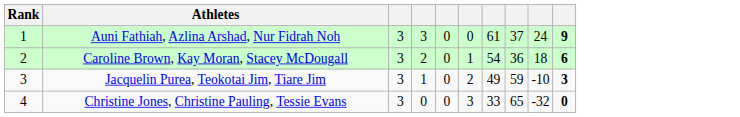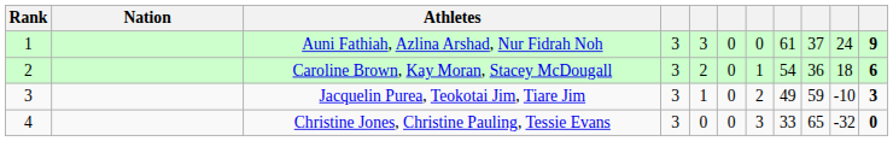+ column: Nation
